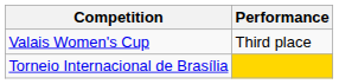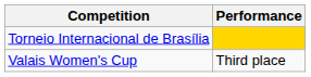rows swapped: Torneio Internacional de Brasília <-> Valais Women's Cup
